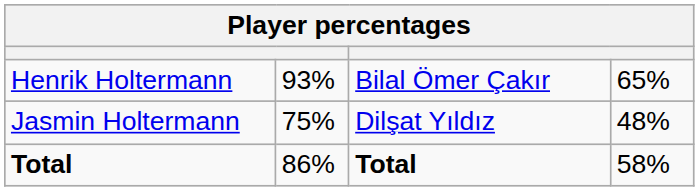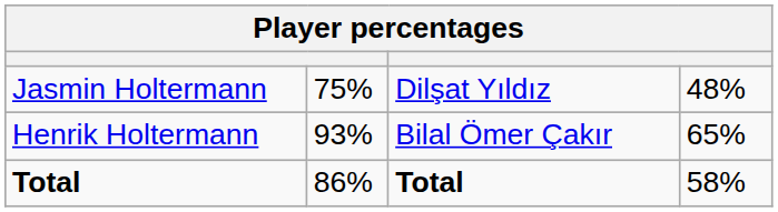rows swapped: Jasmin Holtermann <-> Henrik Holtermann
